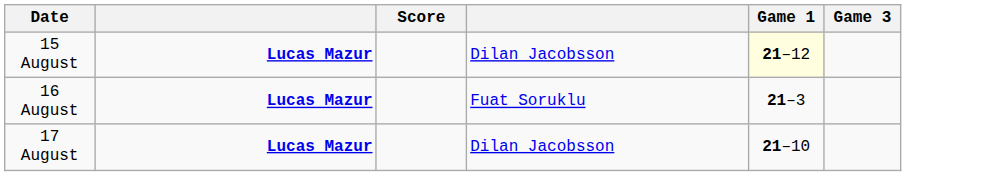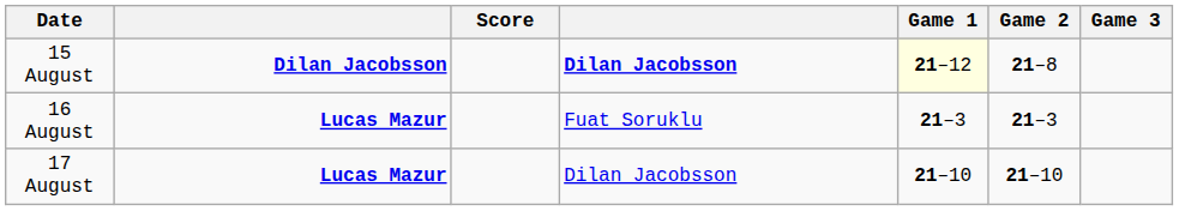+ column: Game 2 | 21–8 | 21–3 | 21–10
15 August | column 2: Lucas Mazur -> Dilan Jacobsson
15 August | column 4: normal -> bold
